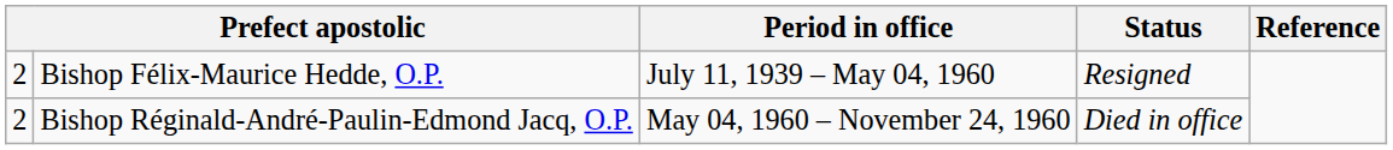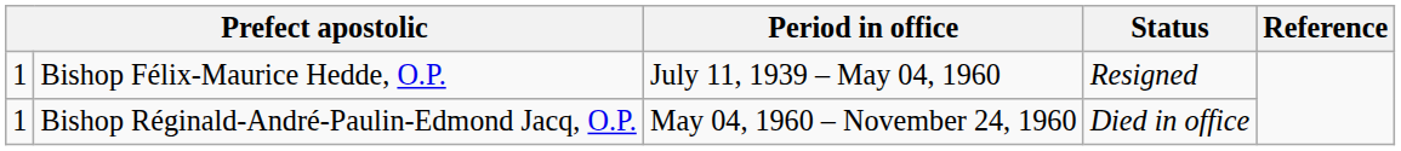Bishop Félix-Maurice Hedde, O.P. | column 1: 2 -> 1
Bishop Réginald-André-Paulin-Edmond Jacq, O.P. | column 1: 2 -> 1
